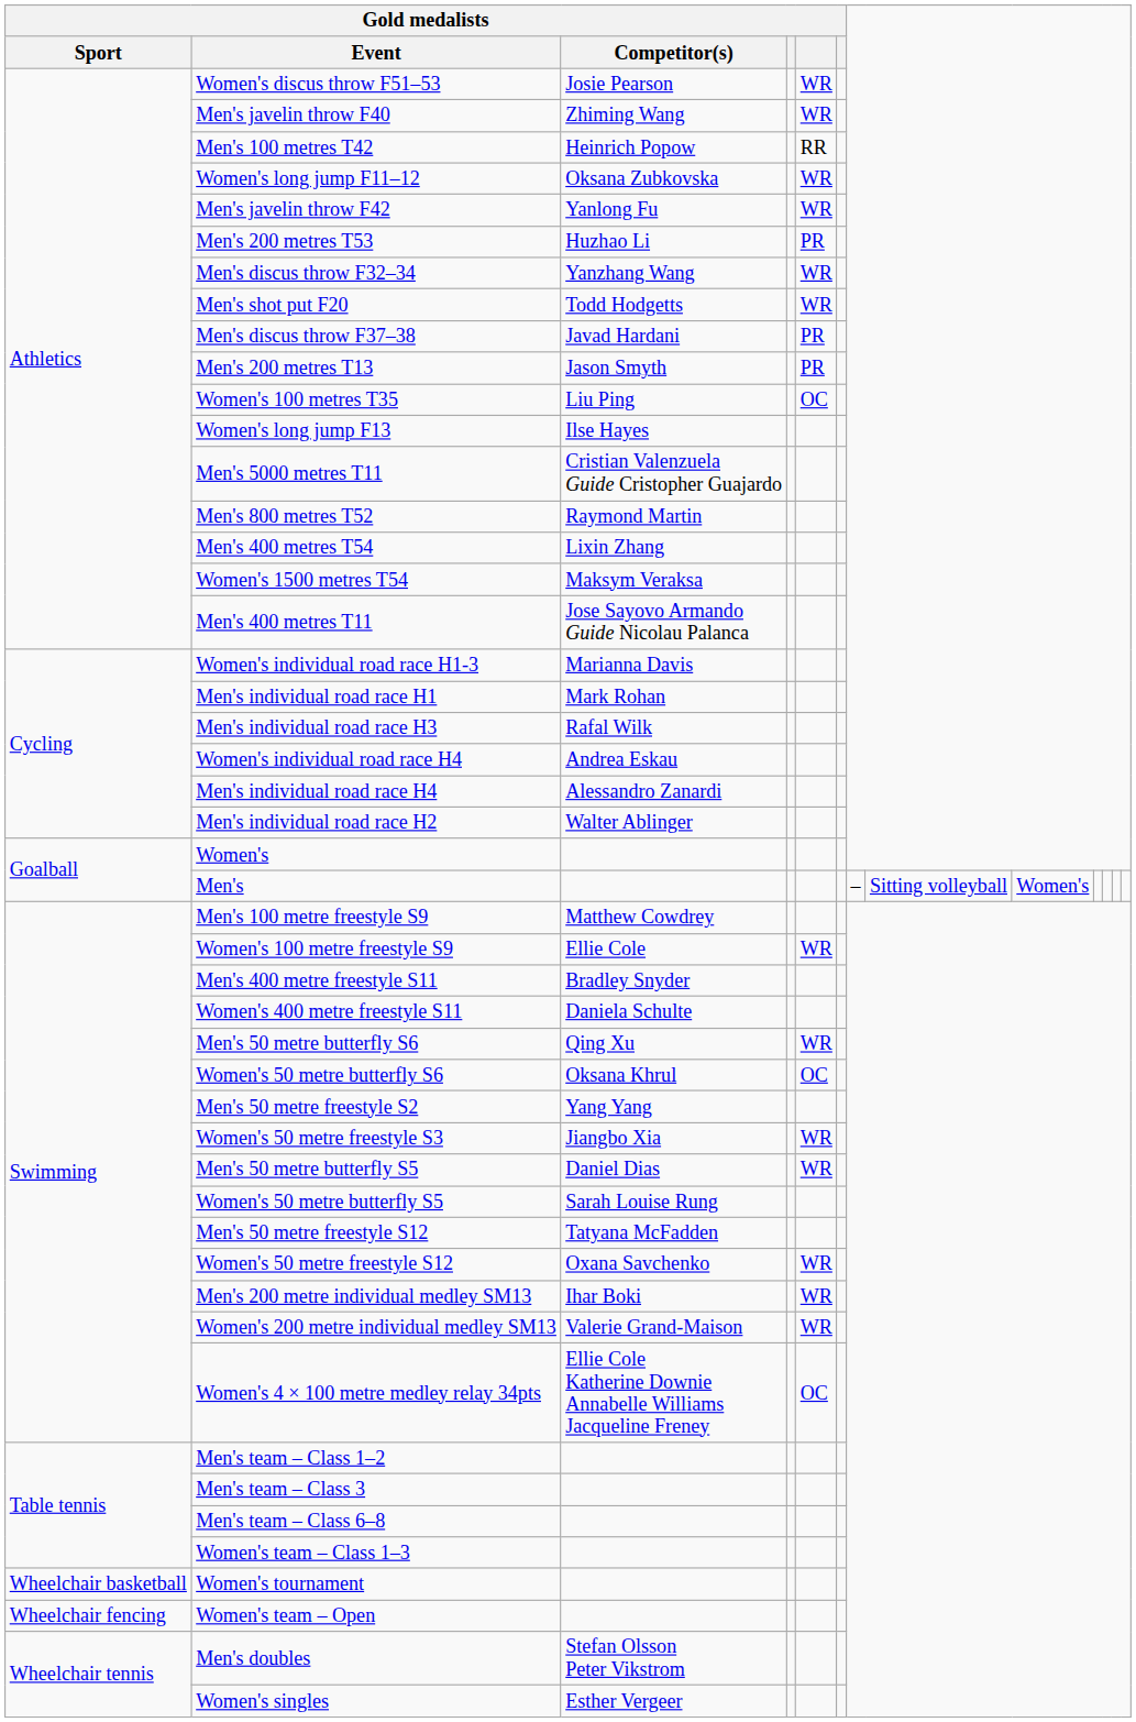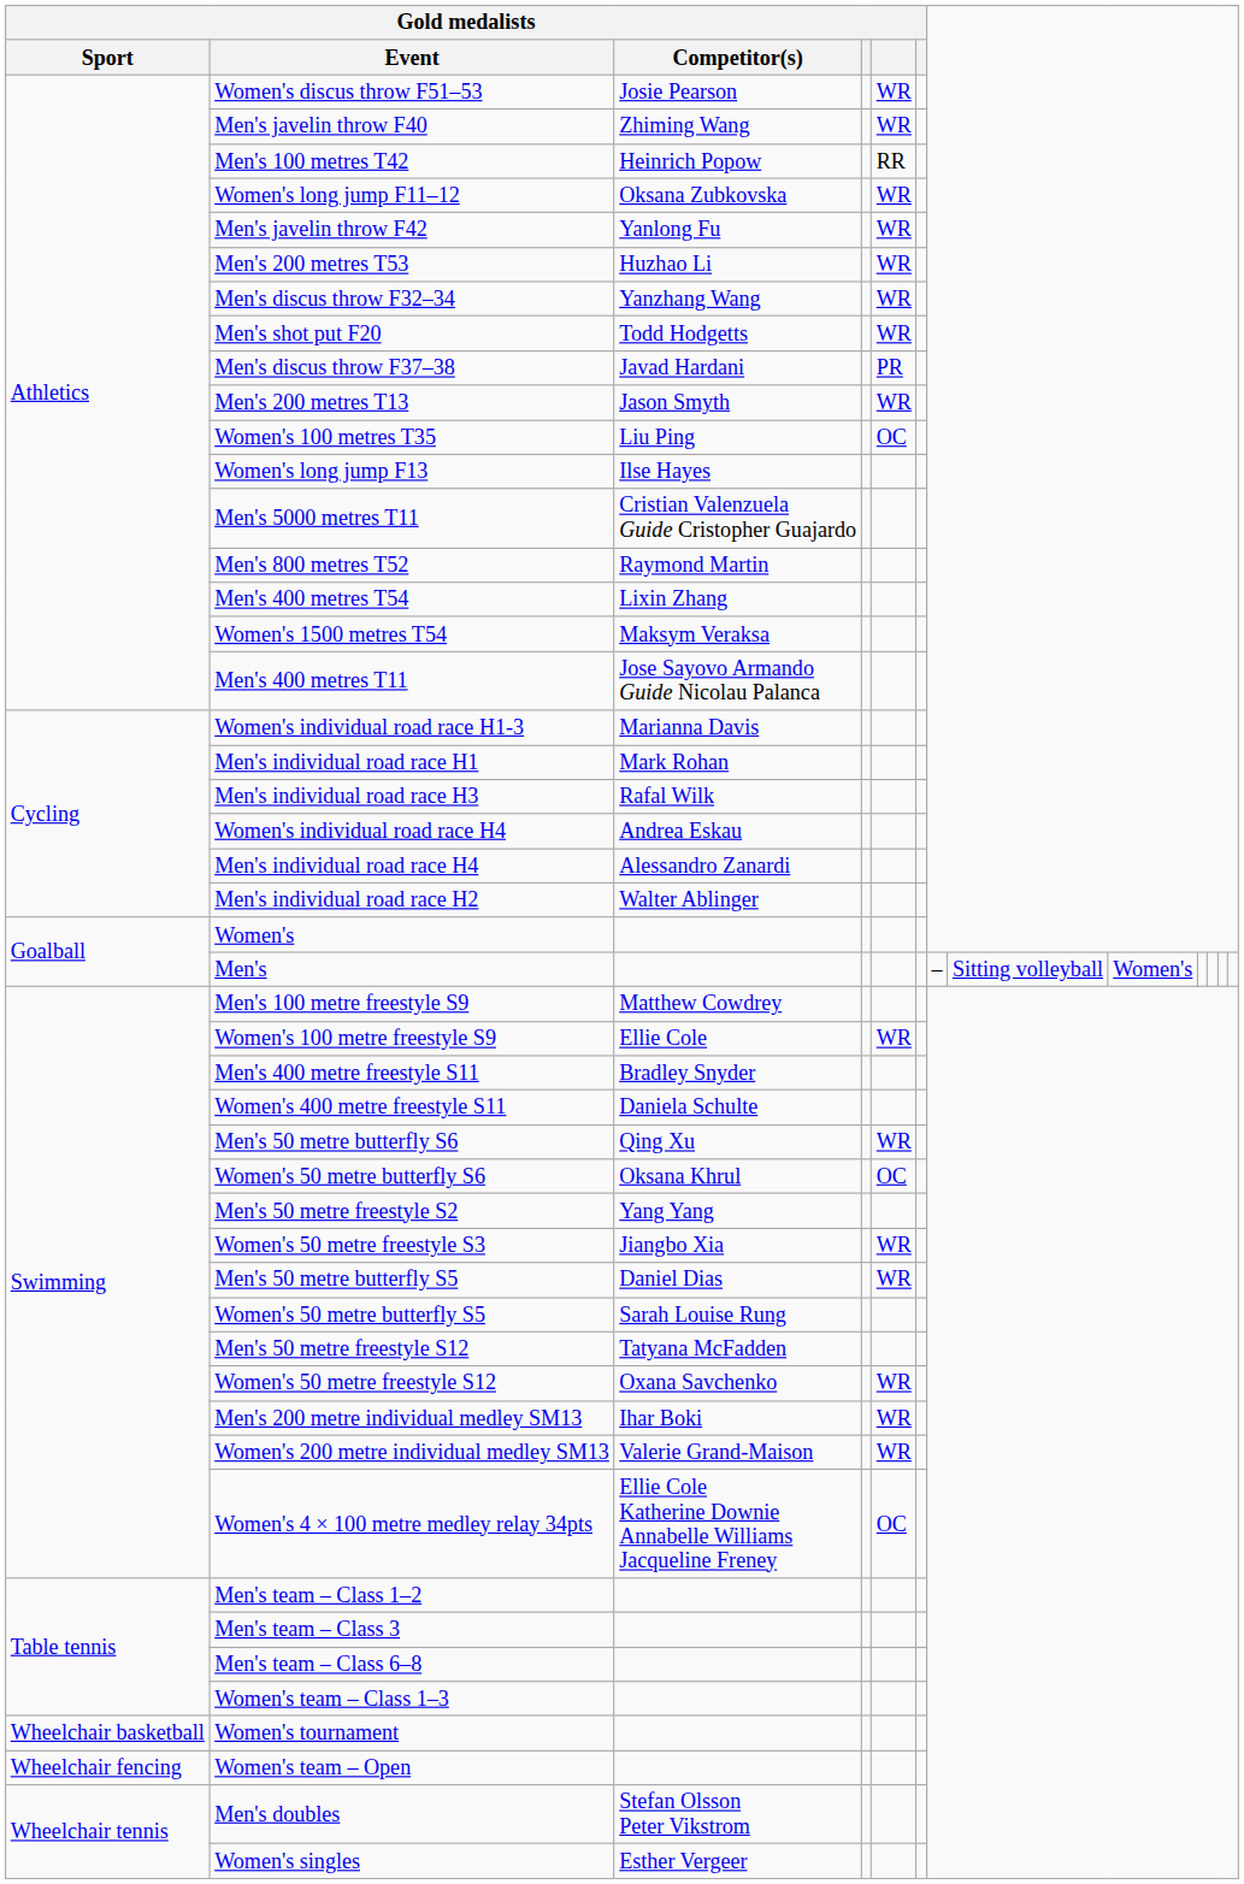Men's 200 metres T53 | column 5: PR -> WR
Men's 200 metres T13 | column 5: PR -> WR
